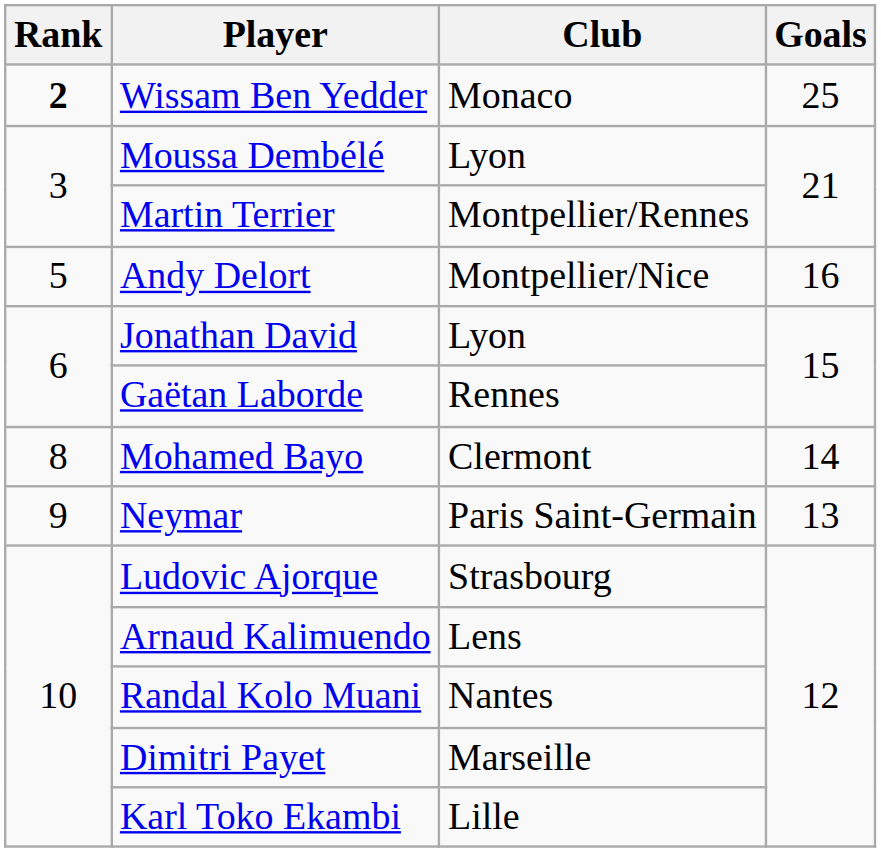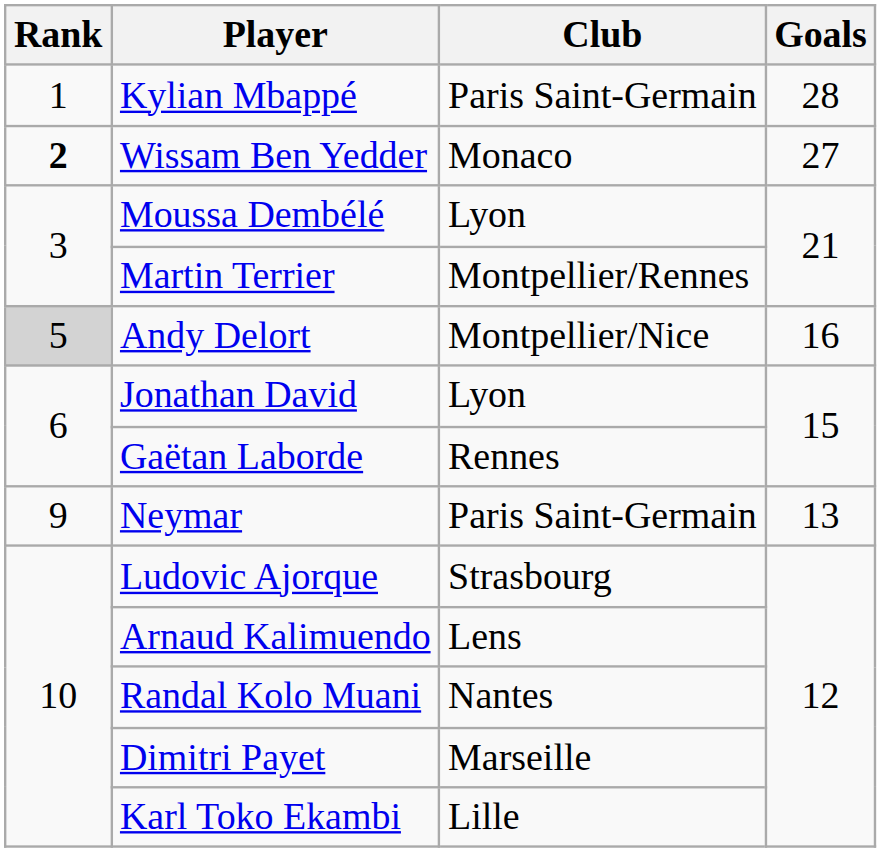+ row: 1 | Kylian Mbappé | Paris Saint-Germain | 28
Wissam Ben Yedder | Goals: 25 -> 27
Andy Delort | Rank: no background -> lightgrey background
- row: 8 | Mohamed Bayo | Clermont | 14
